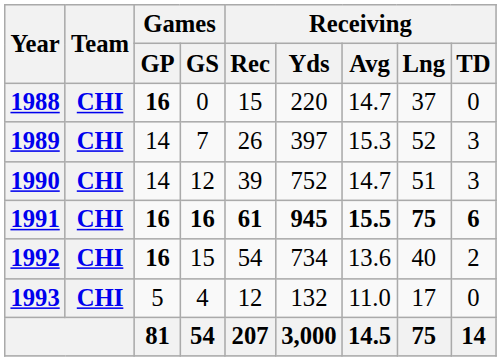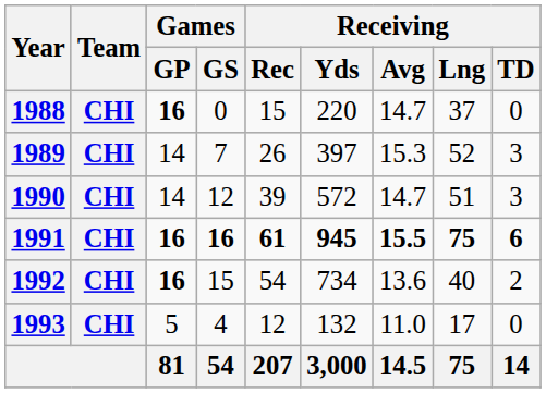1990 | Receiving / Yds: 752 -> 572
